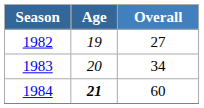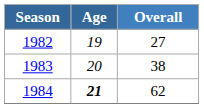1983 | Overall: 34 -> 38
1984 | Overall: 60 -> 62
